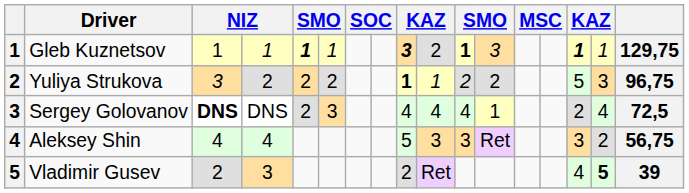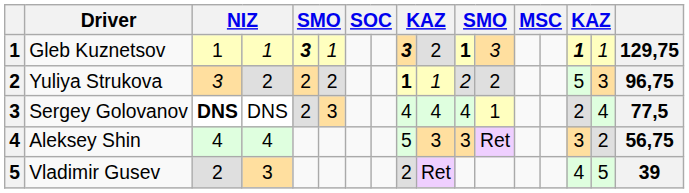Gleb Kuznetsov | column 5: 1 -> 3
Sergey Golovanov | column 17: 72,5 -> 77,5
Vladimir Gusev | column 16: bold -> normal
